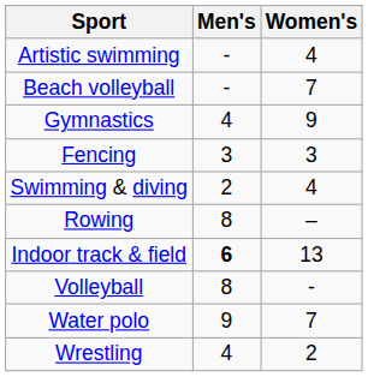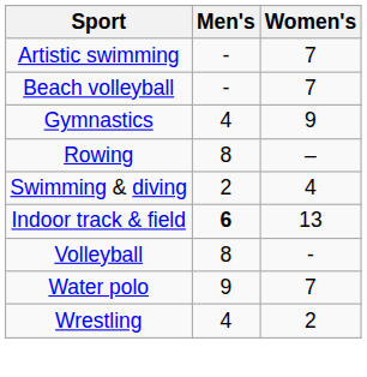Artistic swimming | Women's: 4 -> 7
- row: Fencing | 3 | 3
rows swapped: Rowing <-> Swimming & diving
